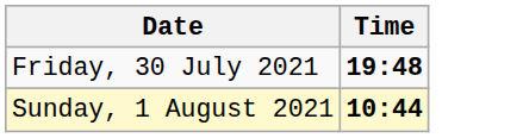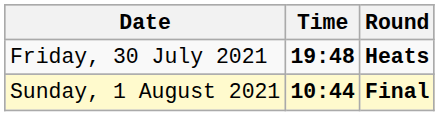+ column: Round | Heats | Final
